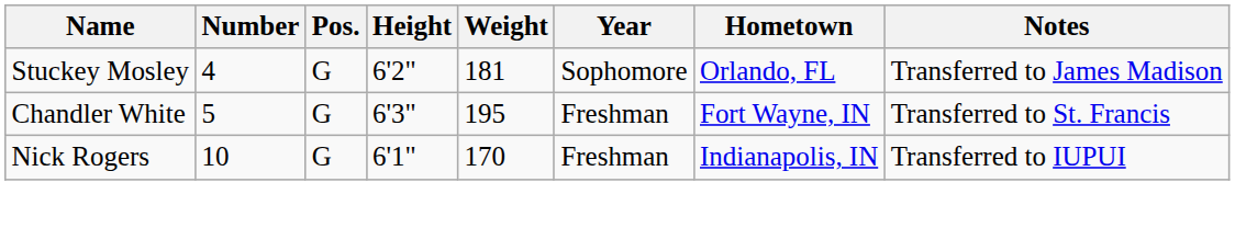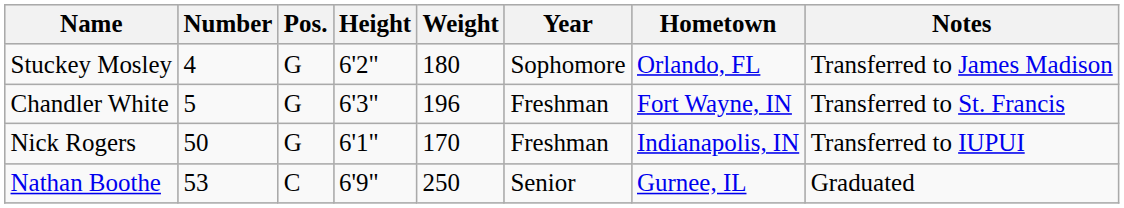Stuckey Mosley | Weight: 181 -> 180
Chandler White | Weight: 195 -> 196
Nick Rogers | Number: 10 -> 50
+ row: Nathan Boothe | 53 | C | 6'9" | 250 | Senior | Gurnee, IL | Graduated
